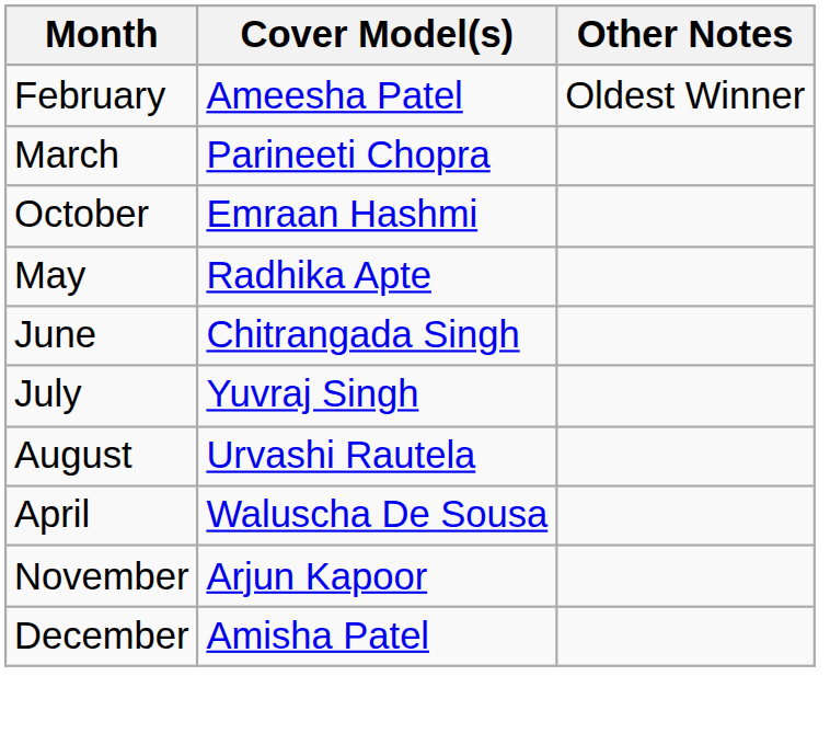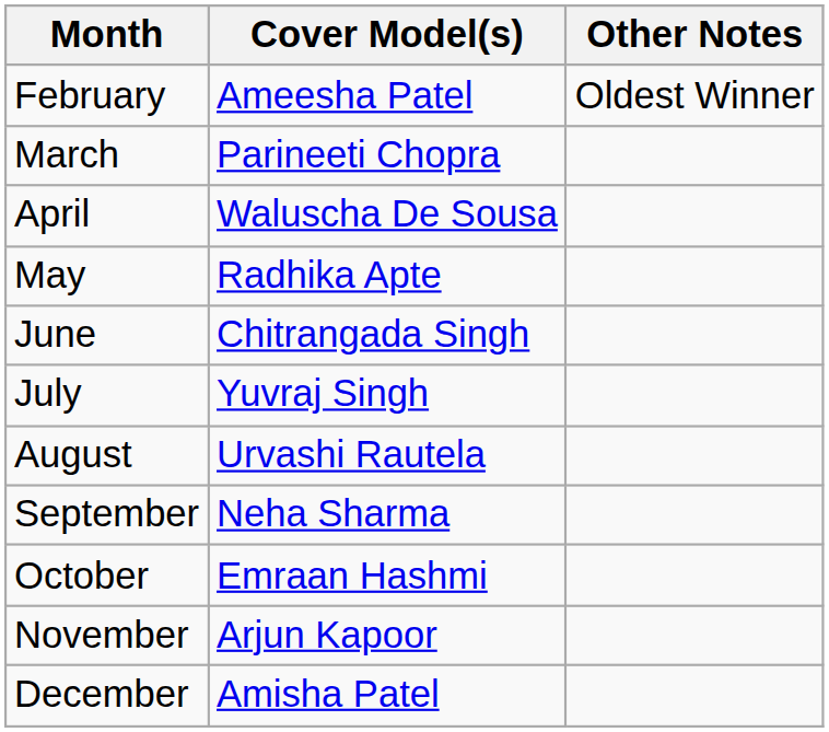rows swapped: April <-> October
+ row: September | Neha Sharma
